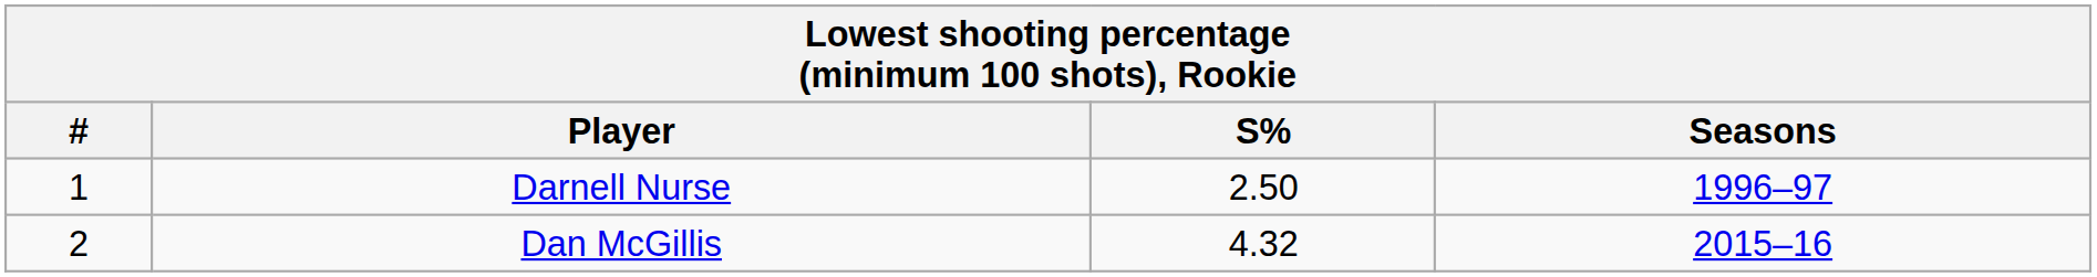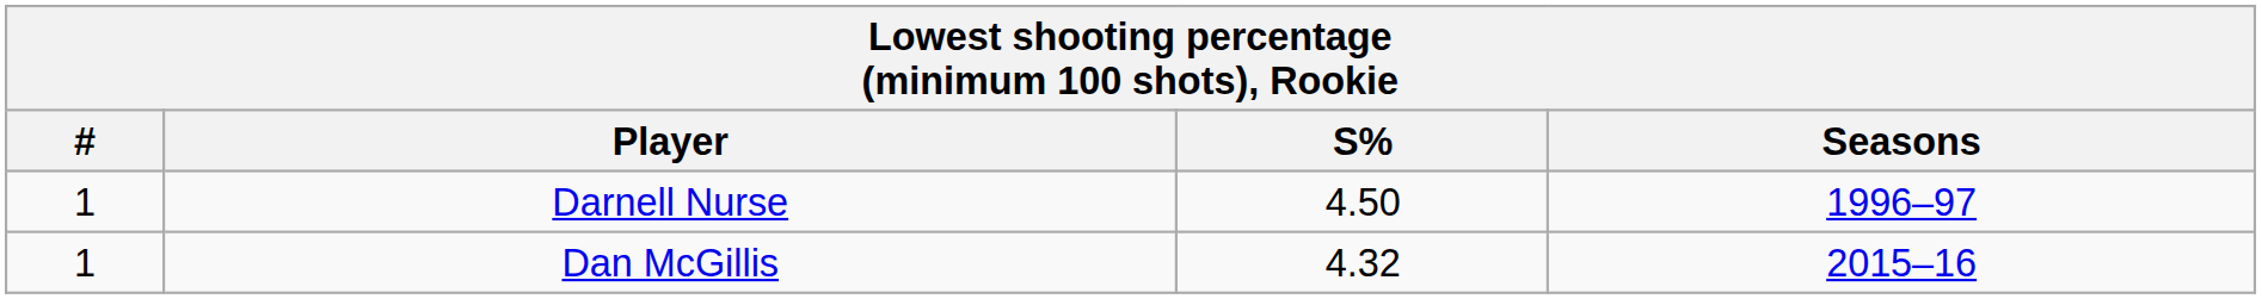Darnell Nurse | S%: 2.50 -> 4.50
Dan McGillis | #: 2 -> 1
